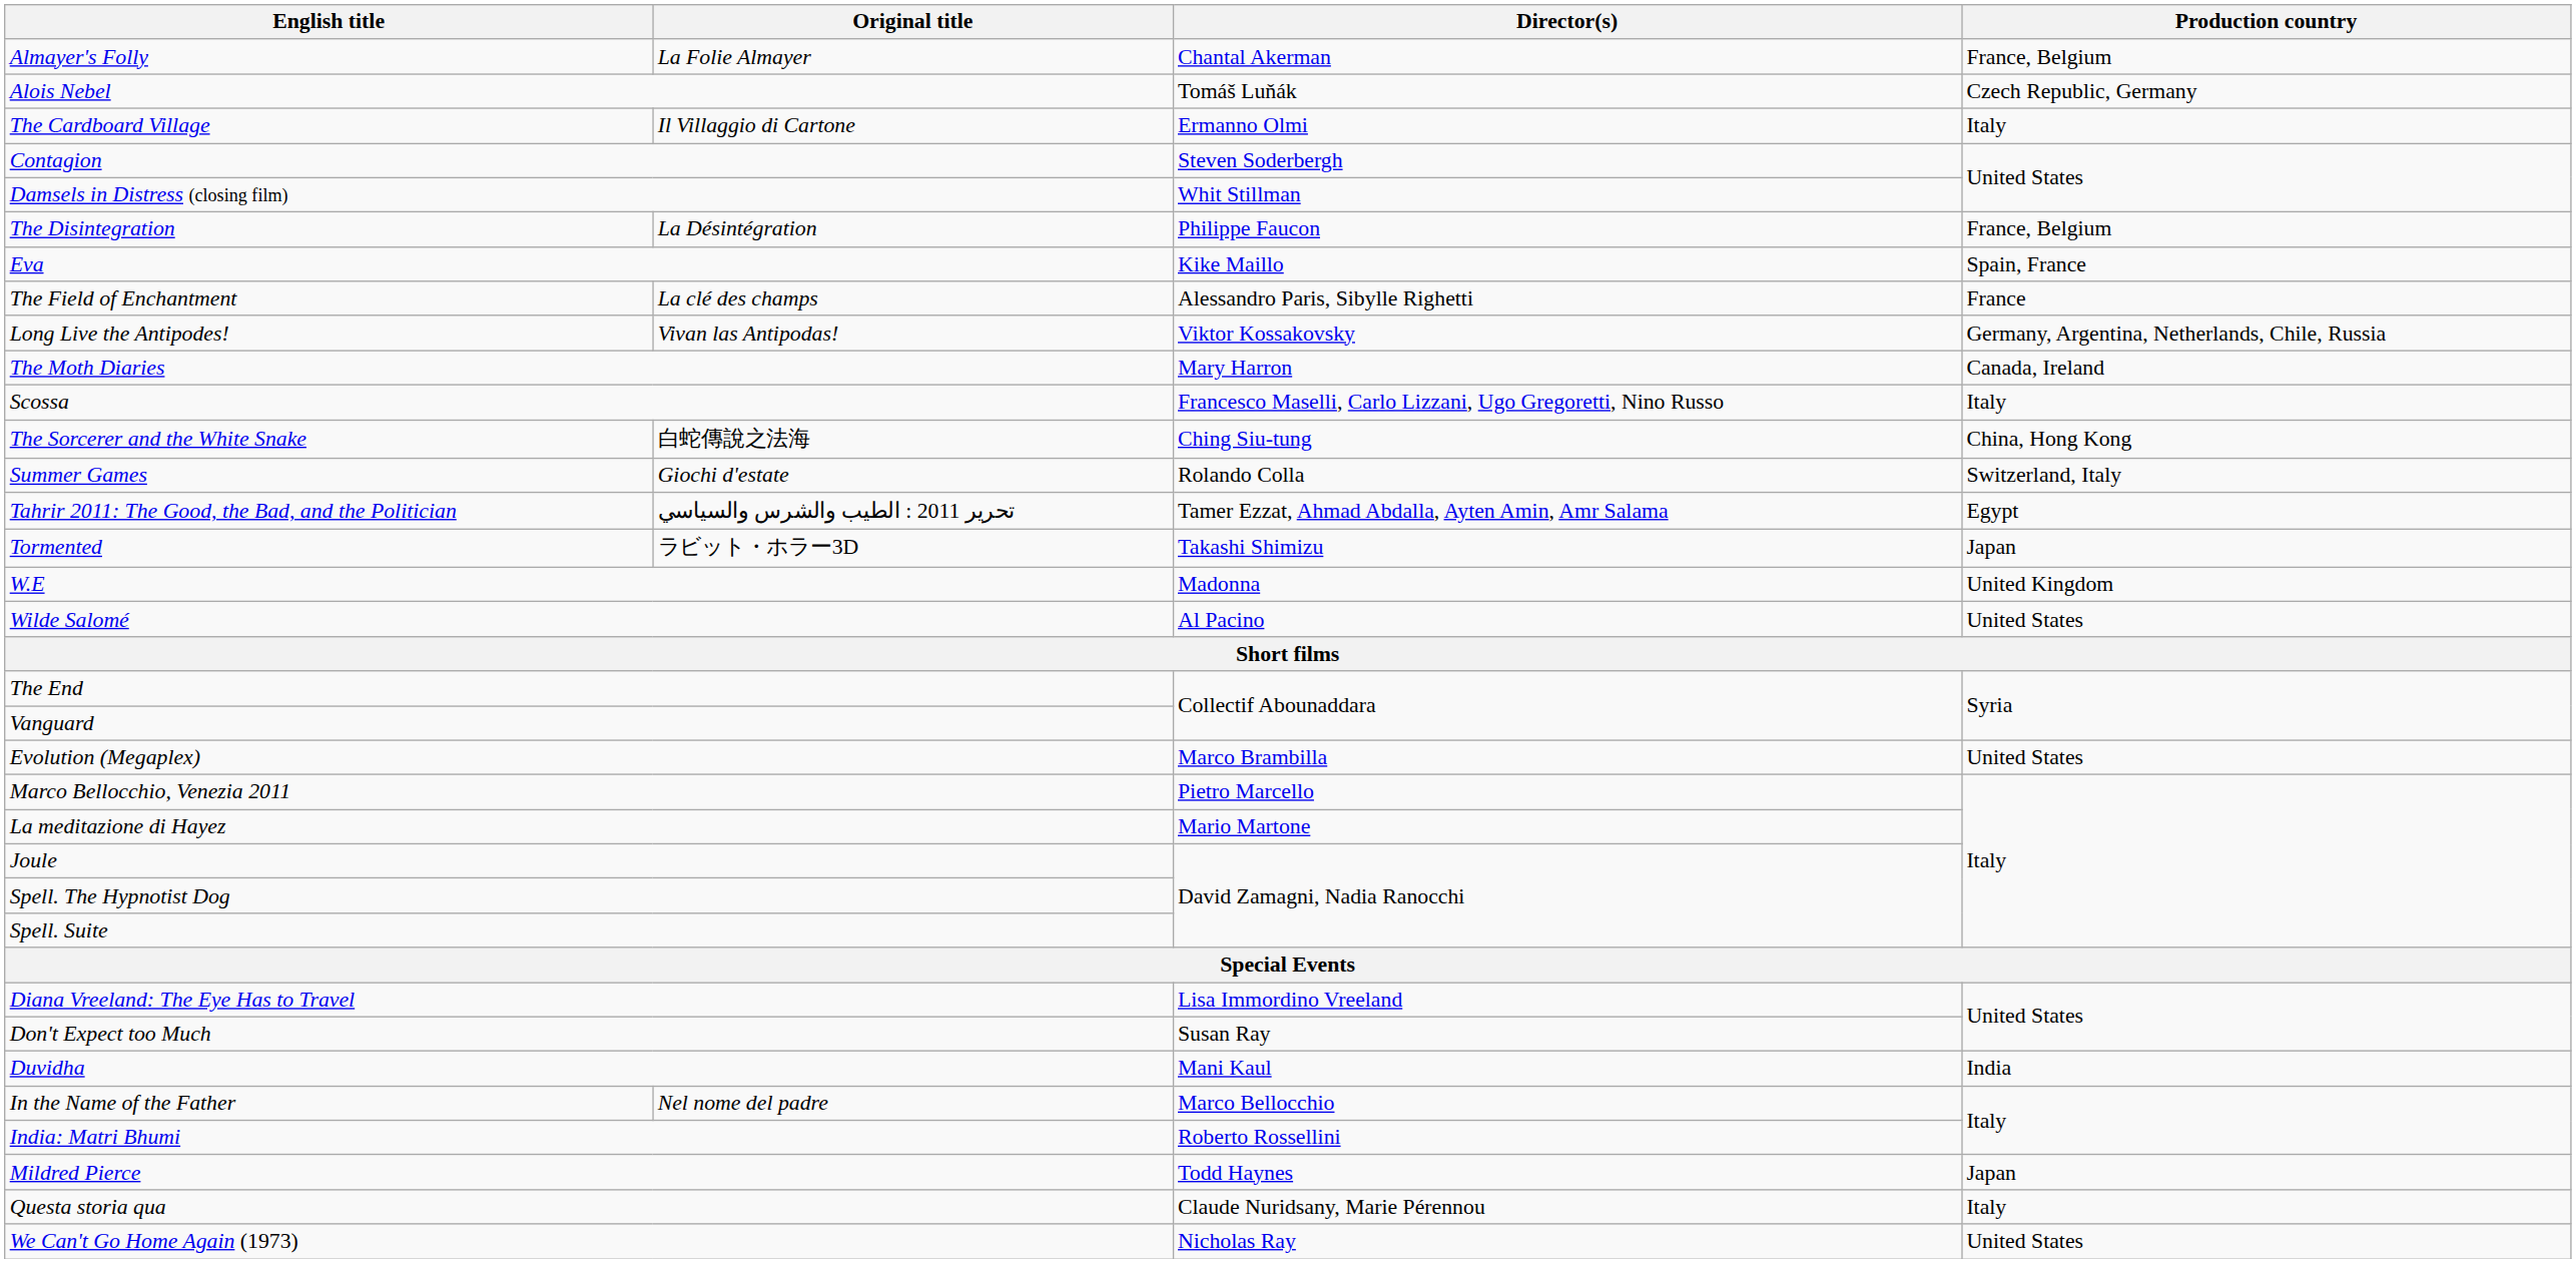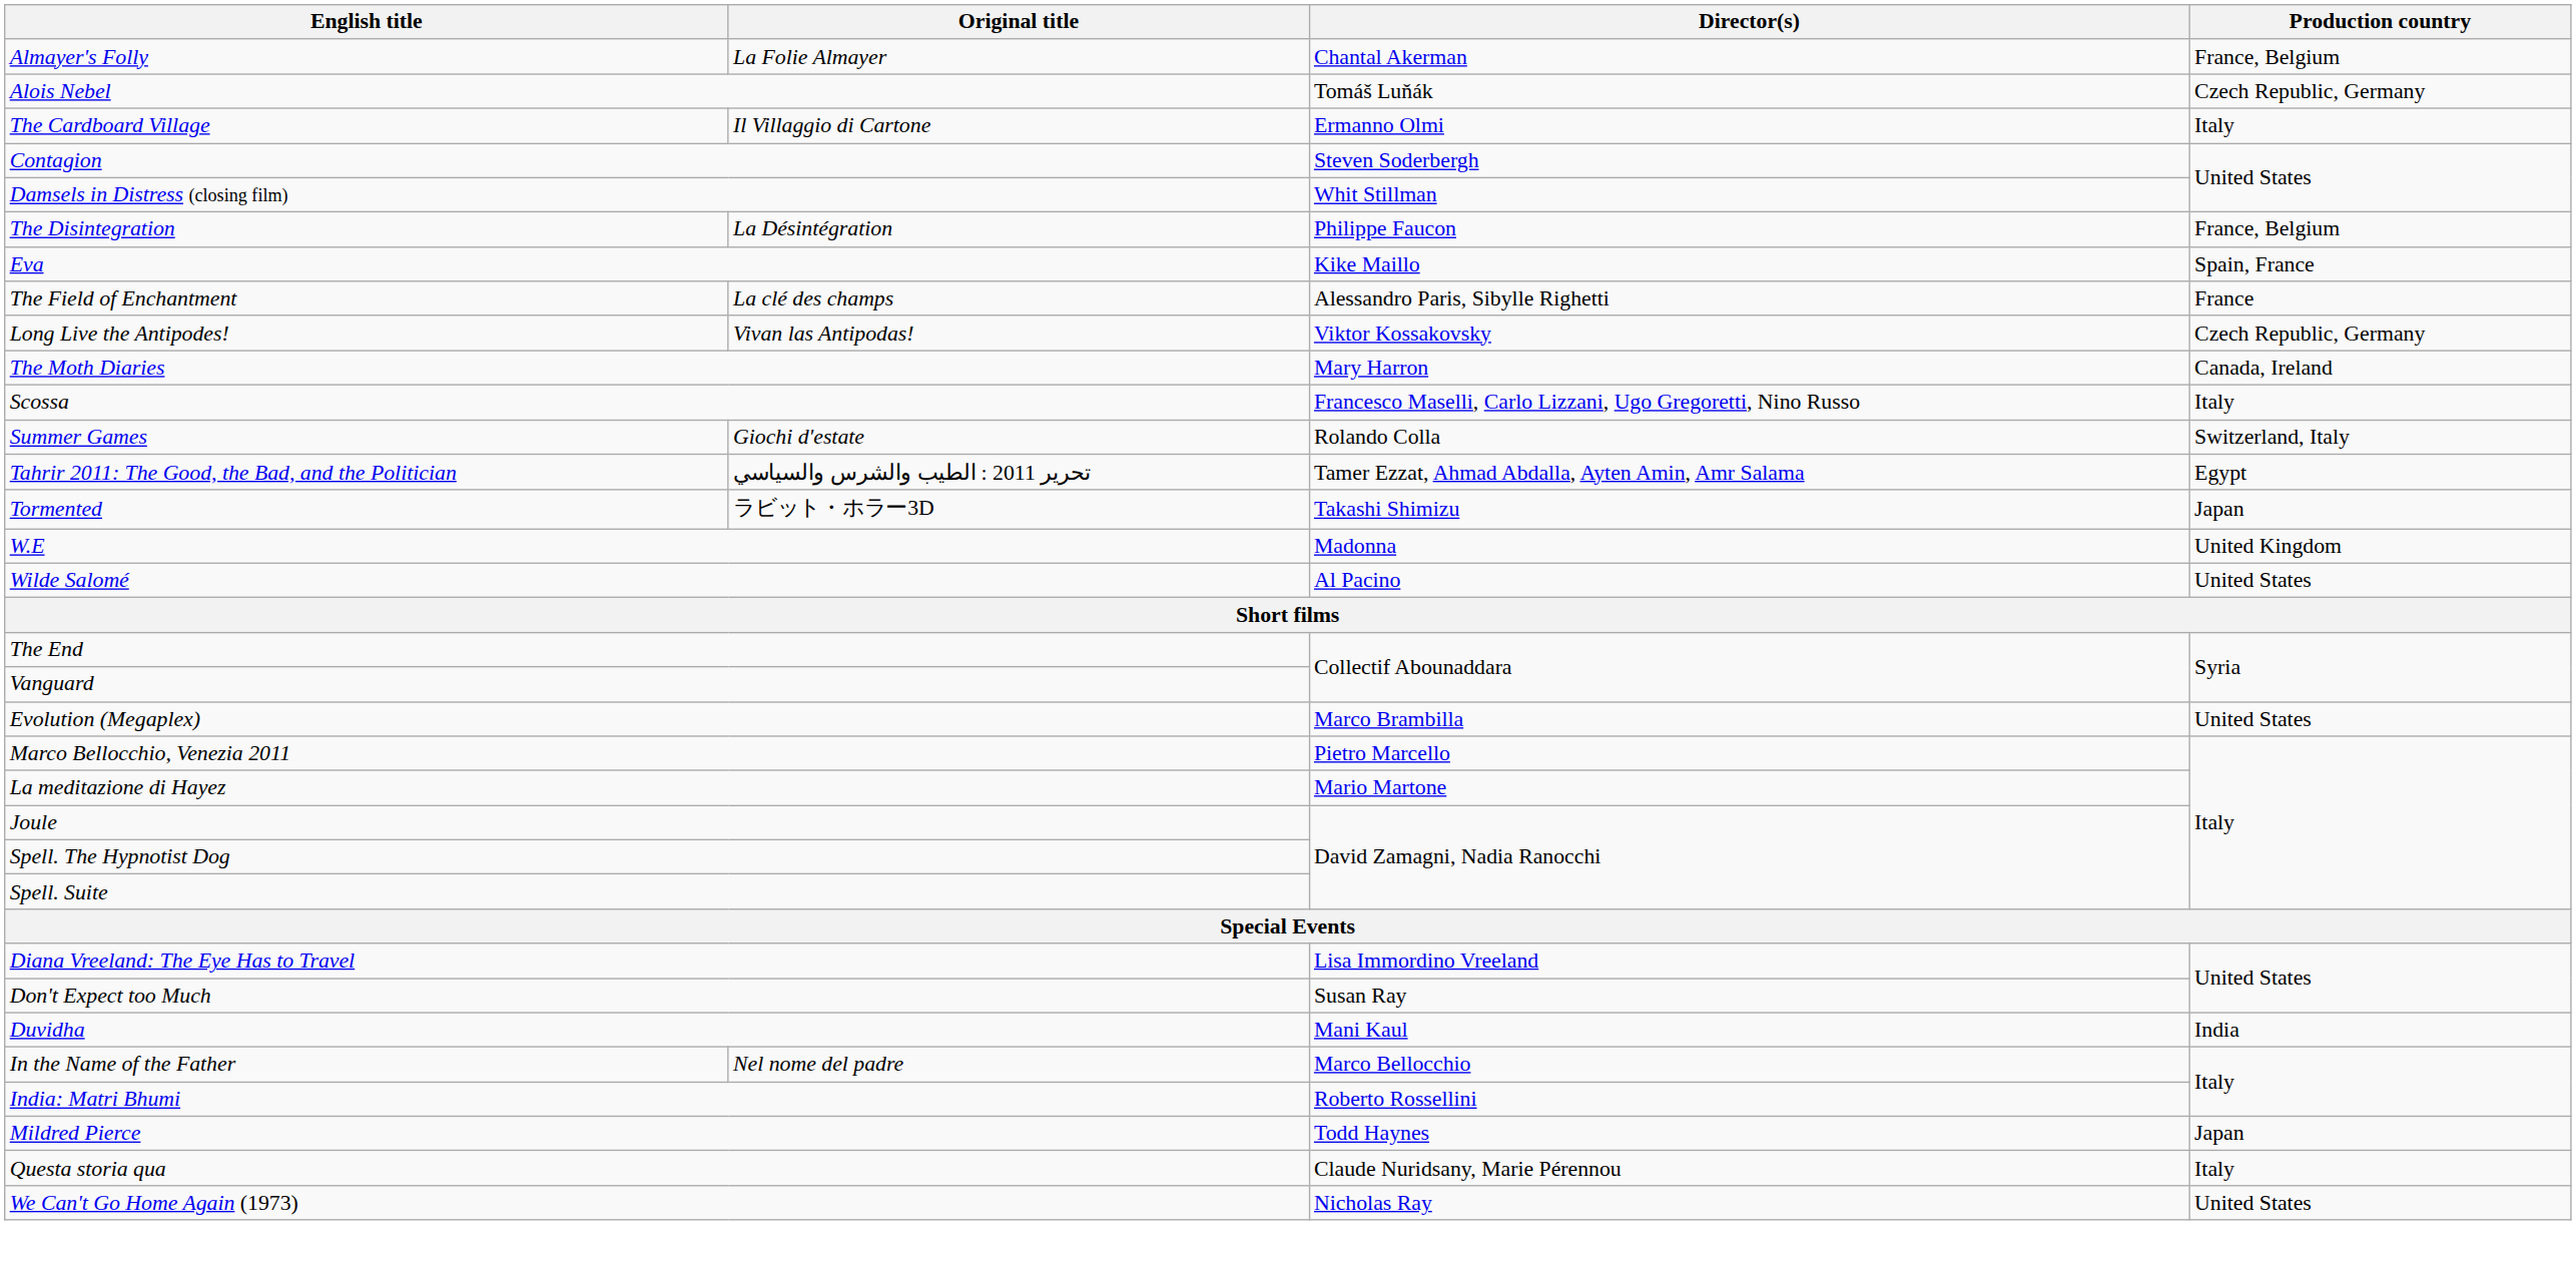Long Live the Antipodes! | Production country: Germany, Argentina, Netherlands, Chile, Russia -> Czech Republic, Germany
- row: The Sorcerer and the White Snake | 白蛇傳說之法海 | Ching Siu-tung | China, Hong Kong
